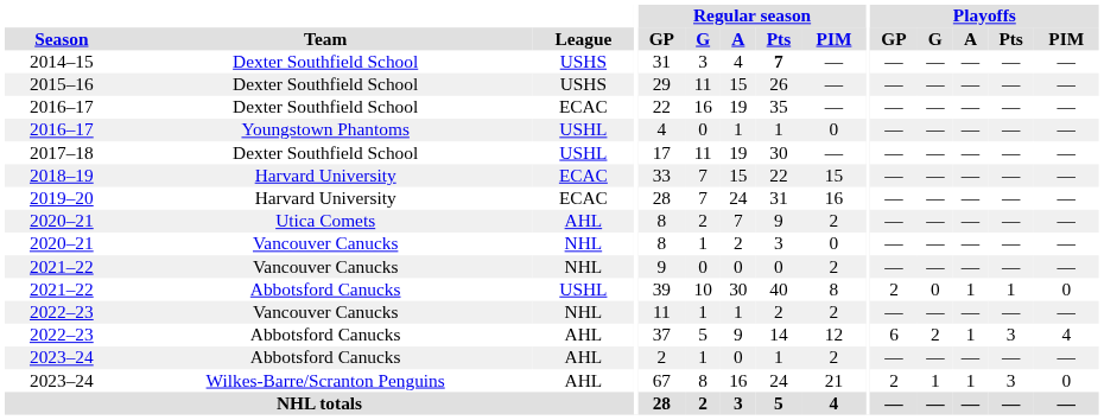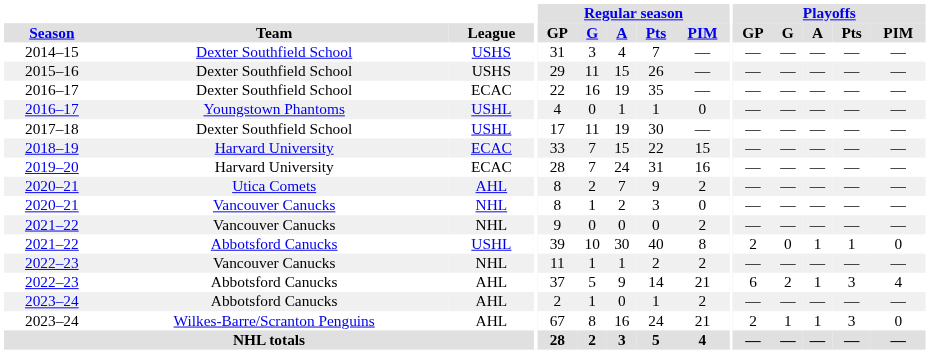2014–15 | Regular season / Pts: bold -> normal
2022–23 / Abbotsford Canucks | Regular season / PIM: 12 -> 21
